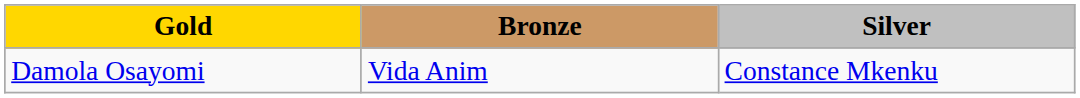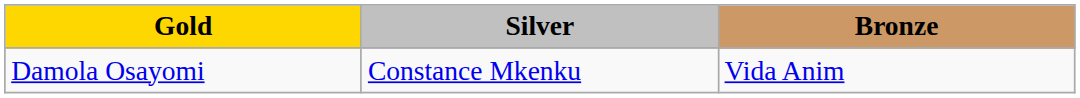columns swapped: Silver <-> Bronze
